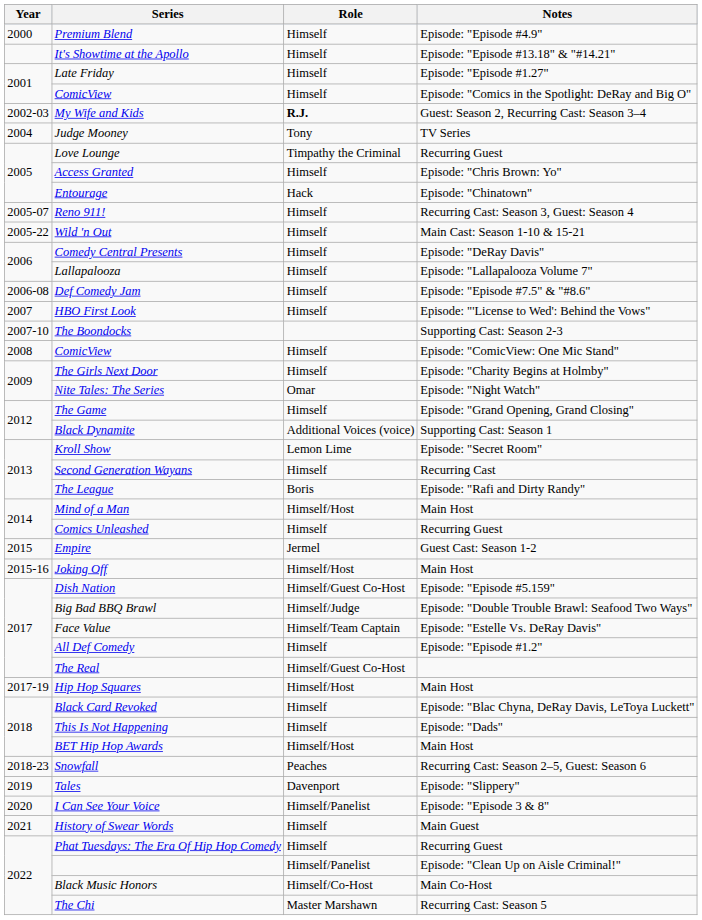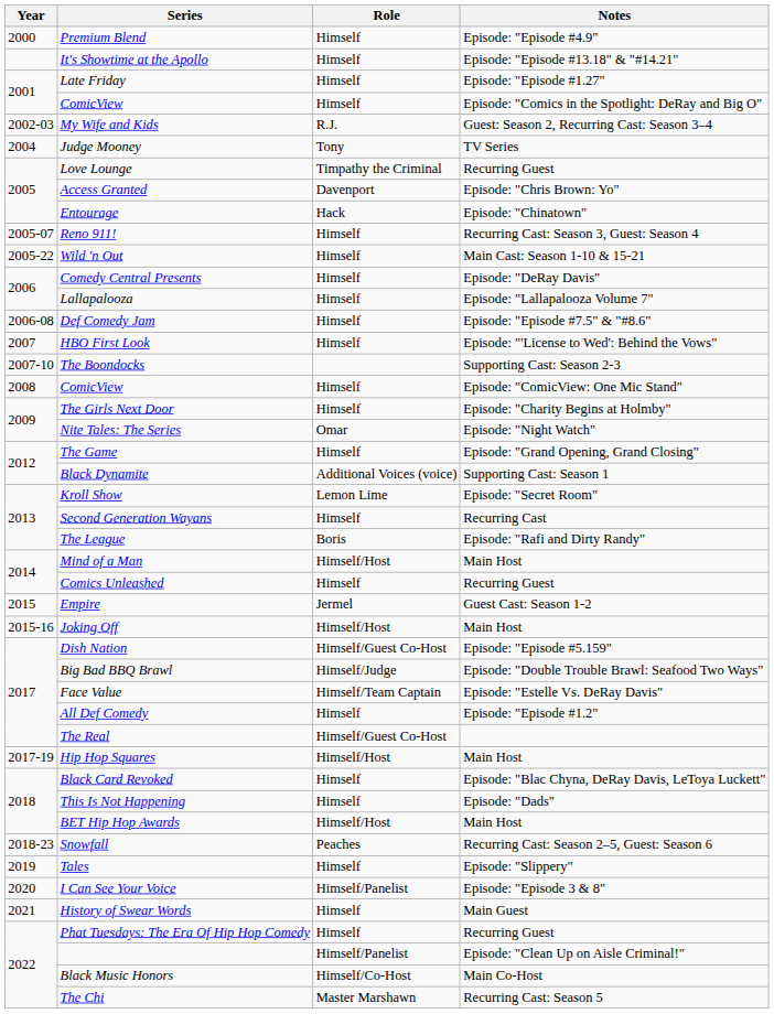My Wife and Kids | Role: bold -> normal
Access Granted | Role: Himself -> Davenport
Tales | Role: Davenport -> Himself
